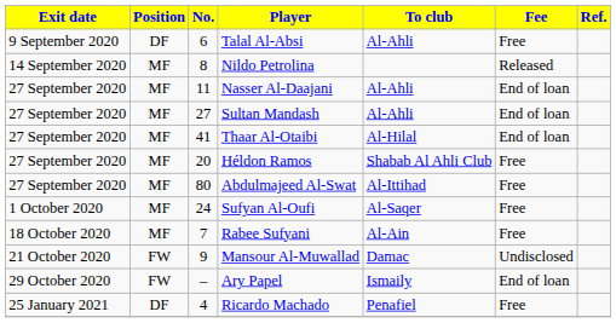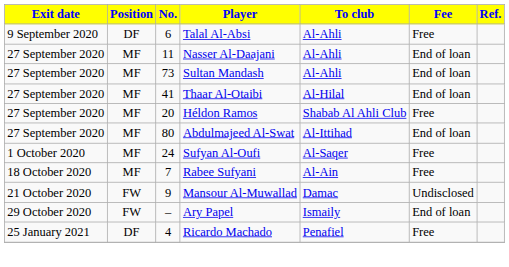- row: 14 September 2020 | MF | 8 | Nildo Petrolina | Released
Sultan Mandash | No.: 27 -> 73
Abdulmajeed Al-Swat | Fee: Free -> End of loan
